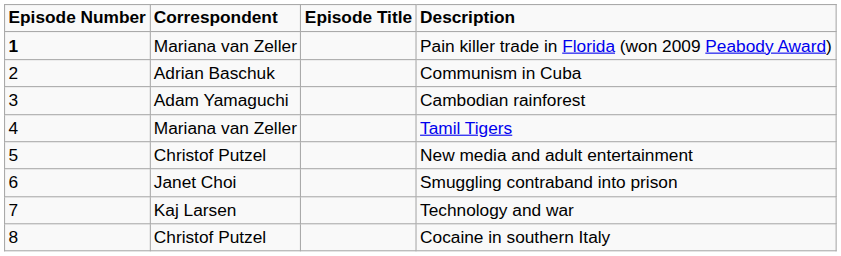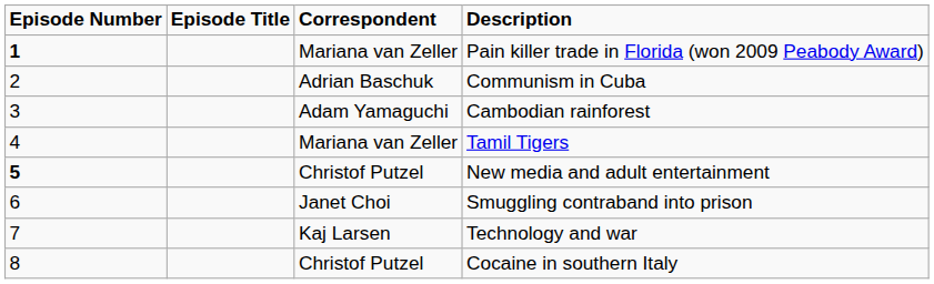columns swapped: Episode Title <-> Correspondent
New media and adult entertainment | Episode Number: normal -> bold
